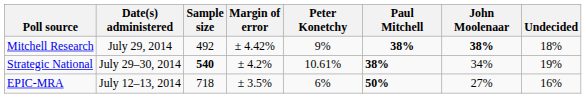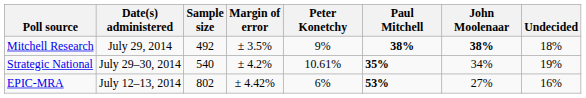Mitchell Research | Margin of error: ± 4.42% -> ± 3.5%
Strategic National | Sample size: bold -> normal
Strategic National | Paul Mitchell: 38% -> 35%
EPIC-MRA | Sample size: 718 -> 802
EPIC-MRA | Margin of error: ± 3.5% -> ± 4.42%
EPIC-MRA | Paul Mitchell: 50% -> 53%
